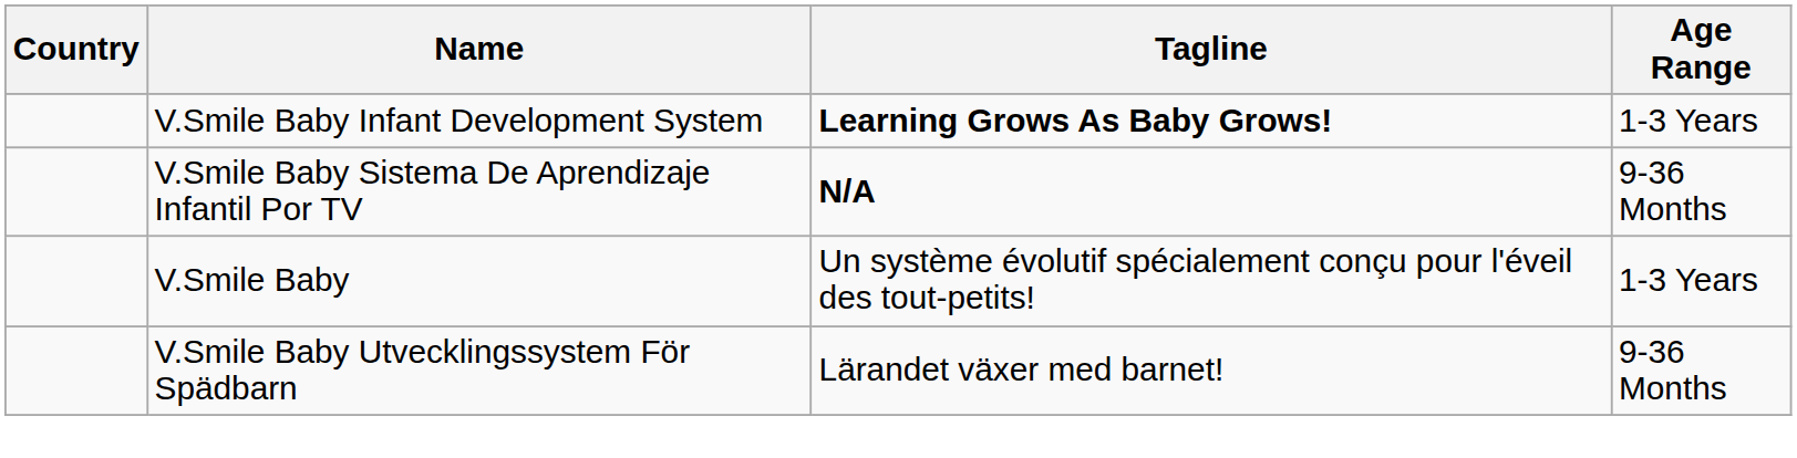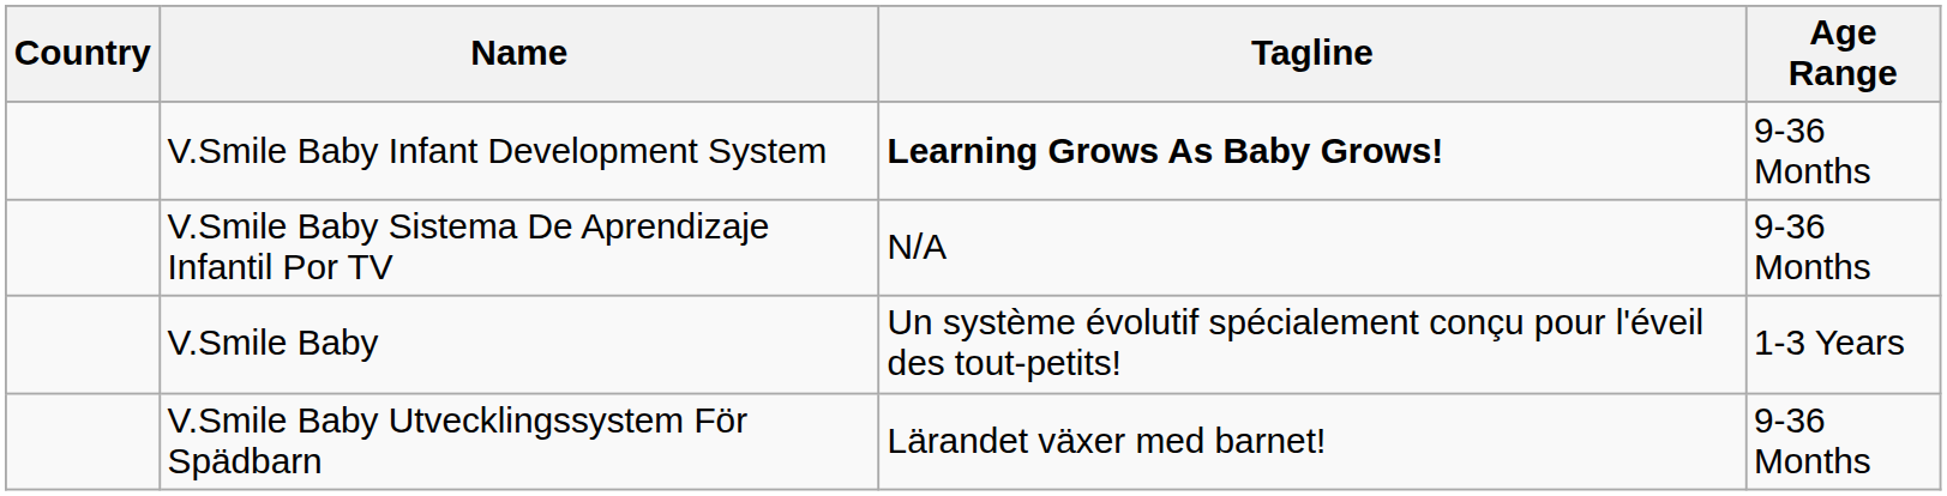V.Smile Baby Infant Development System | Age Range: 1-3 Years -> 9-36 Months
V.Smile Baby Sistema De Aprendizaje Infantil Por TV | Tagline: bold -> normal
